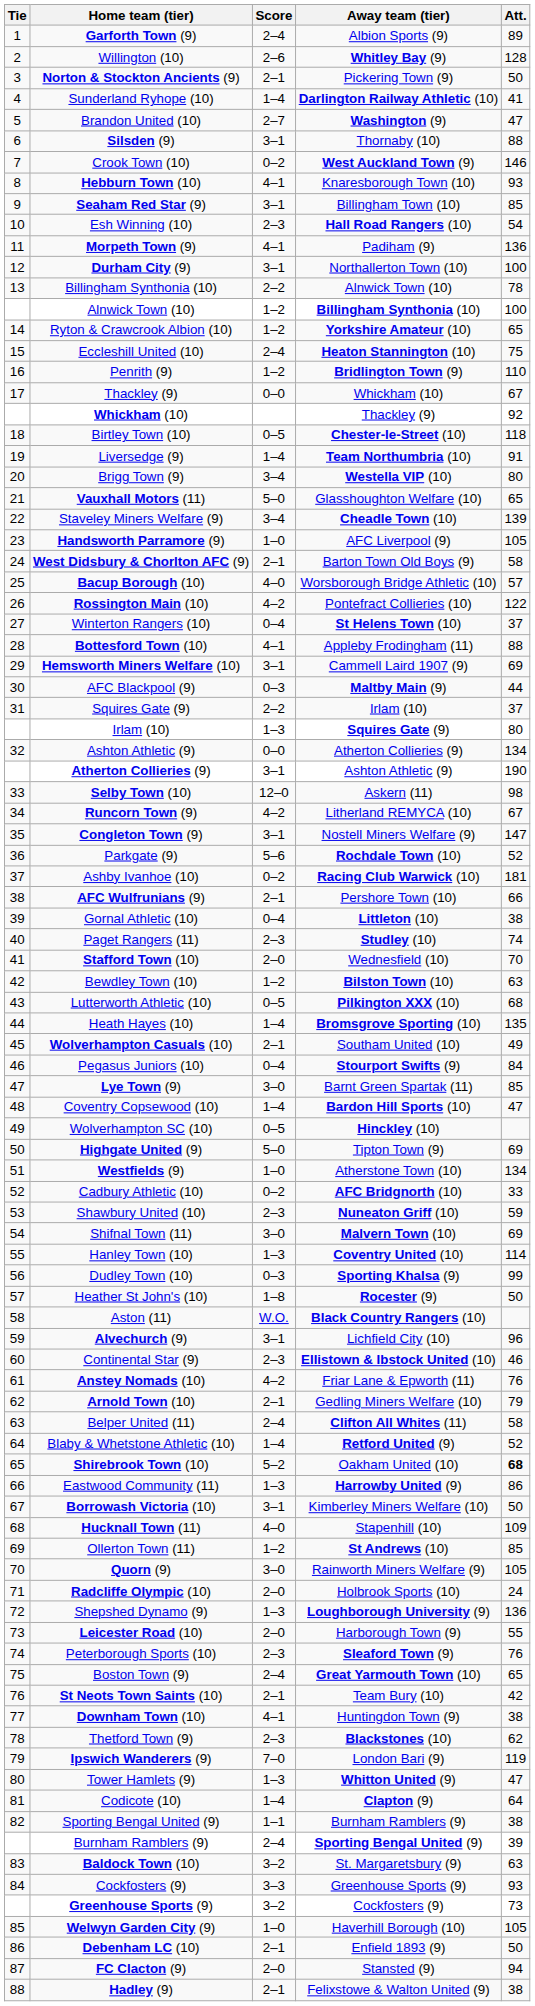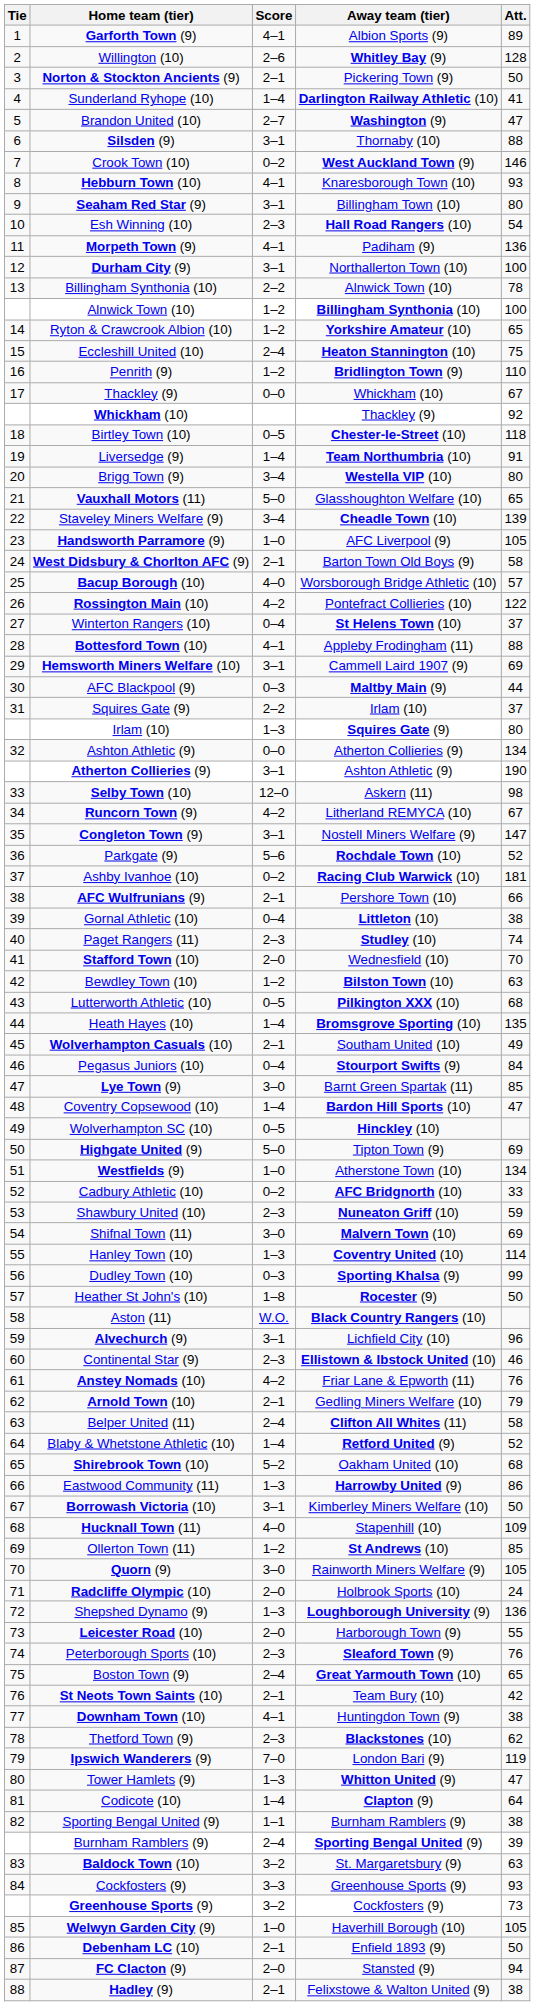Garforth Town (9) | Score: 2–4 -> 4–1
Seaham Red Star (9) | Att.: 85 -> 80
Shirebrook Town (10) | Att.: bold -> normal
